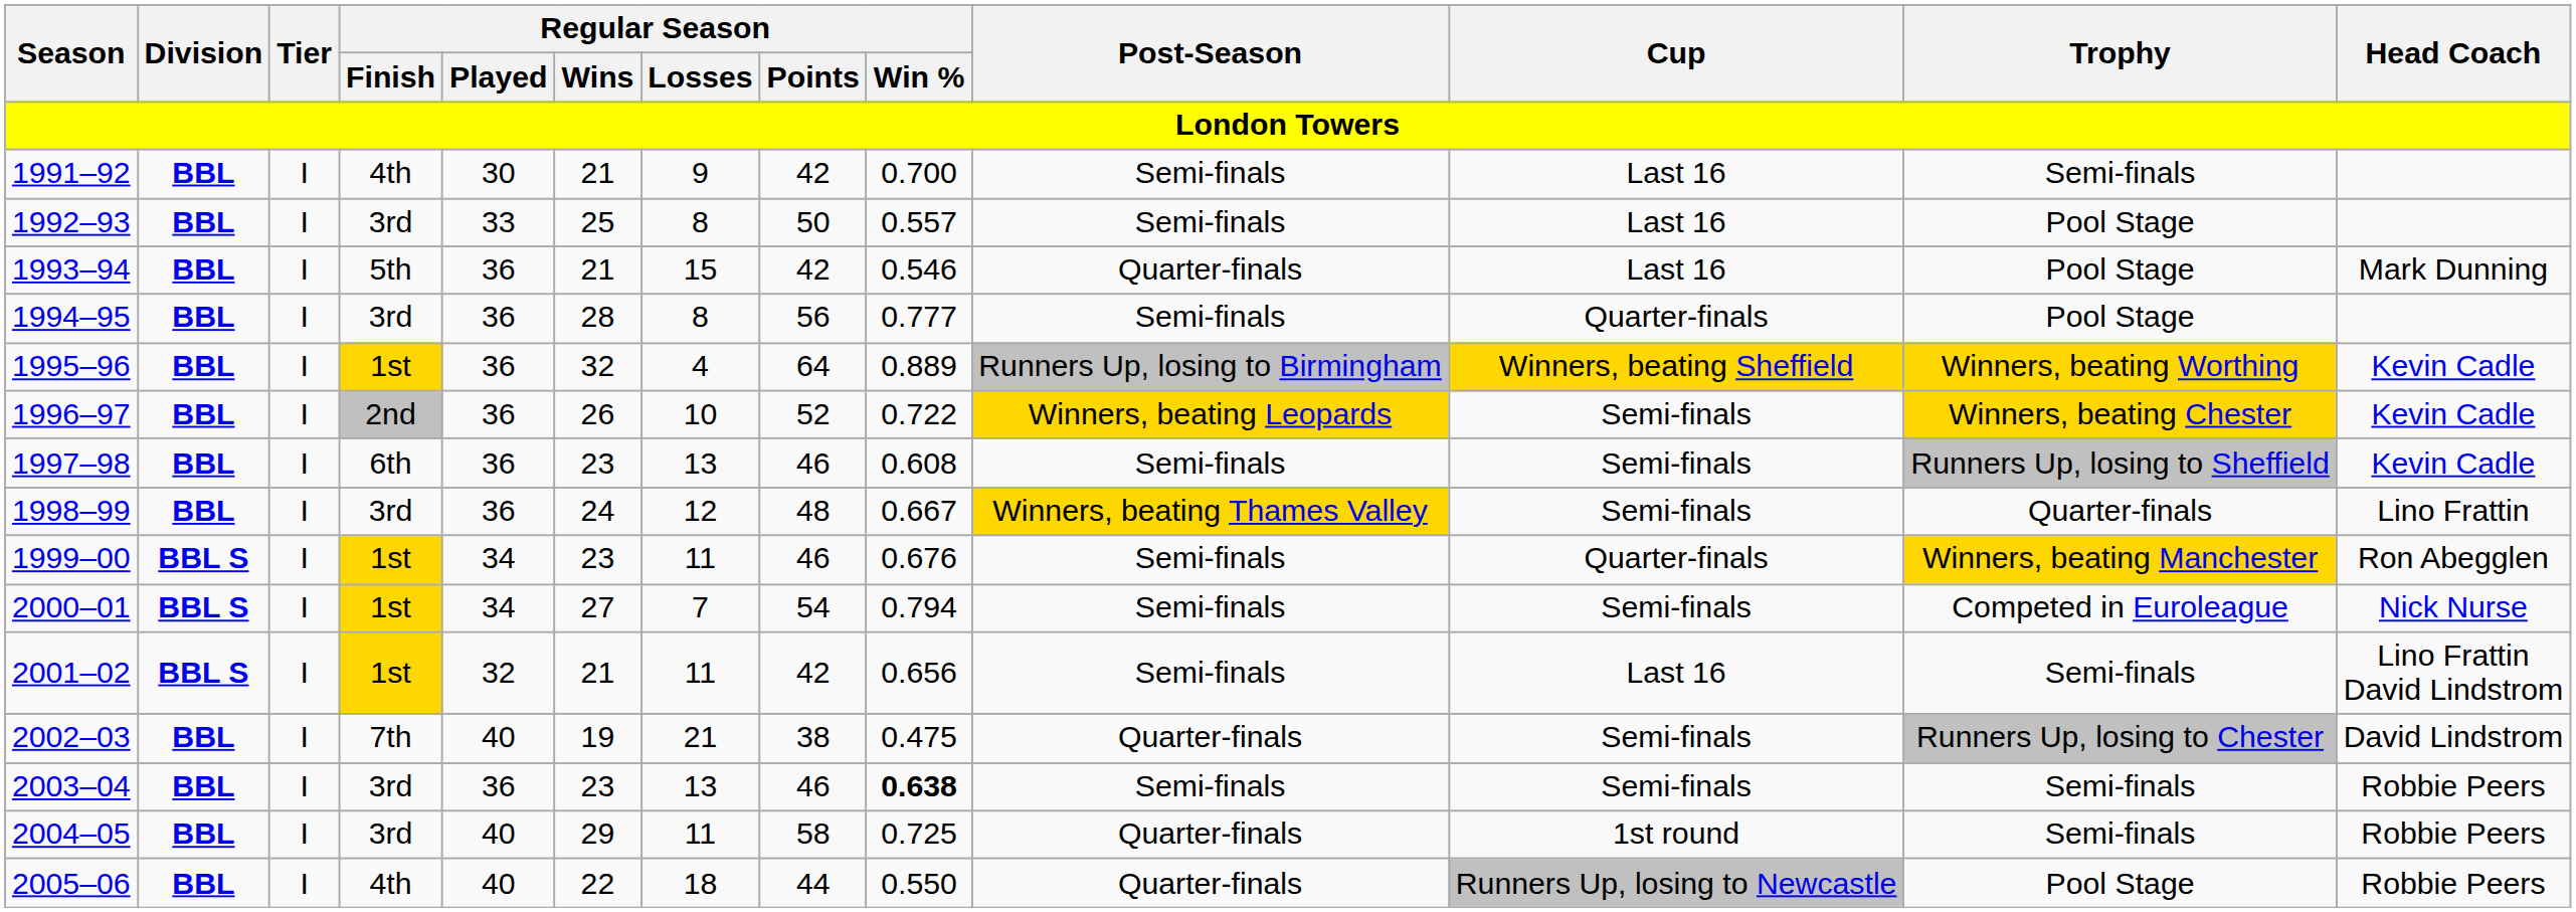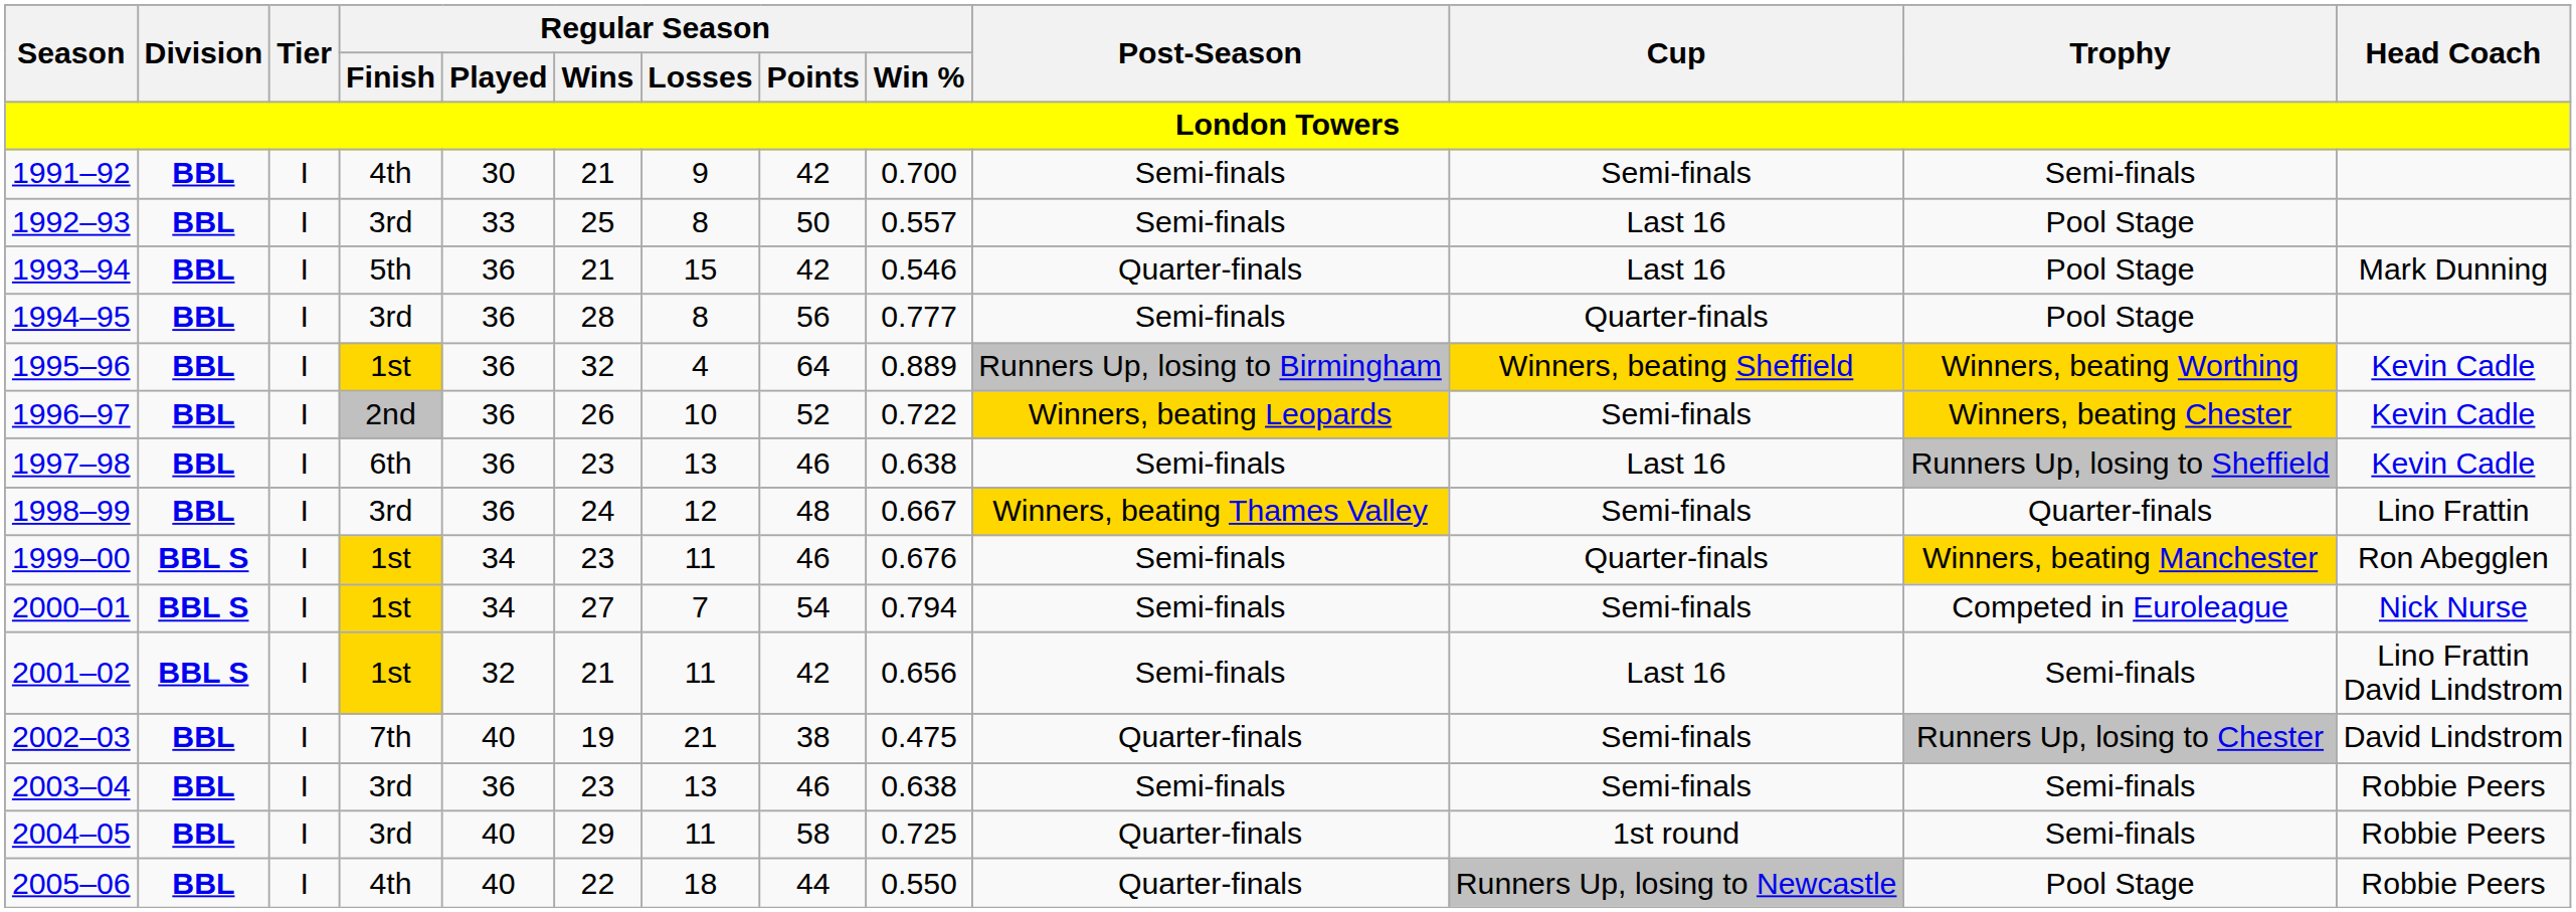1991–92 | Cup: Last 16 -> Semi-finals
1997–98 | Regular Season / Win %: 0.608 -> 0.638
1997–98 | Cup: Semi-finals -> Last 16
2003–04 | Regular Season / Win %: bold -> normal
